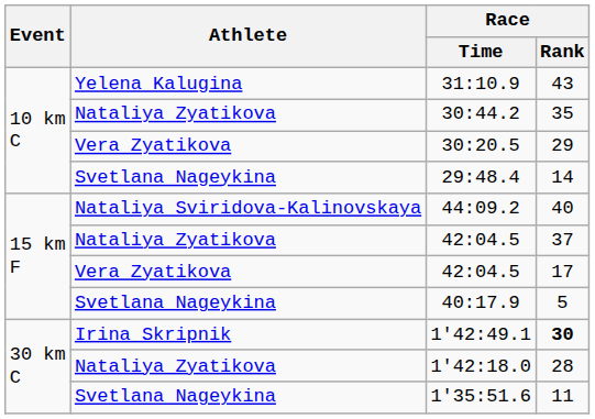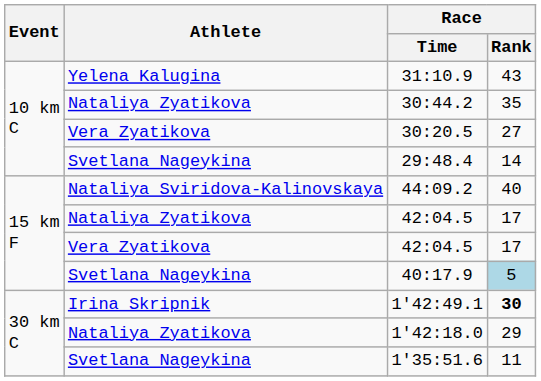30:20.5 | Race / Rank: 29 -> 27
Nataliya Zyatikova / 42:04.5 | Race / Rank: 37 -> 17
40:17.9 | Race / Rank: no background -> lightblue background
1'42:18.0 | Race / Rank: 28 -> 29
